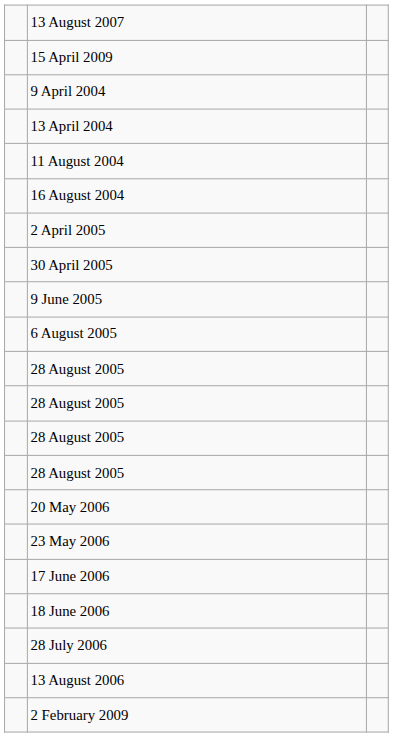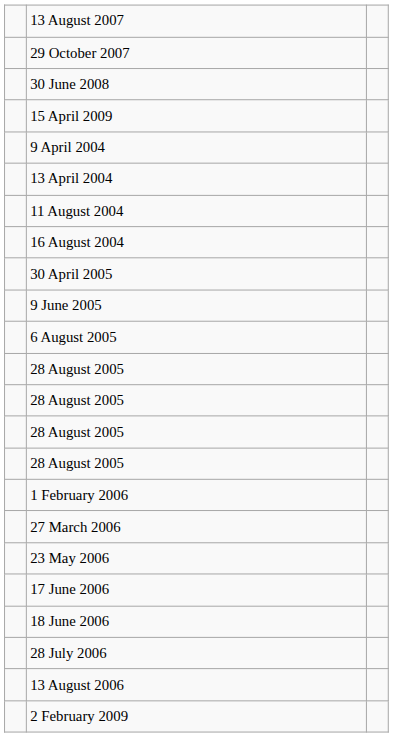+ row: 29 October 2007
+ row: 30 June 2008
- row: 2 April 2005
+ row: 1 February 2006
+ row: 27 March 2006
- row: 20 May 2006
